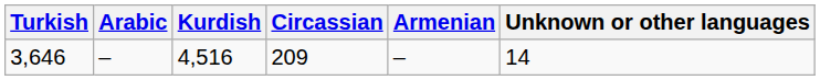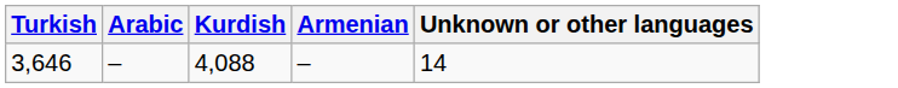- column: Circassian | 209
3,646 | Kurdish: 4,516 -> 4,088
